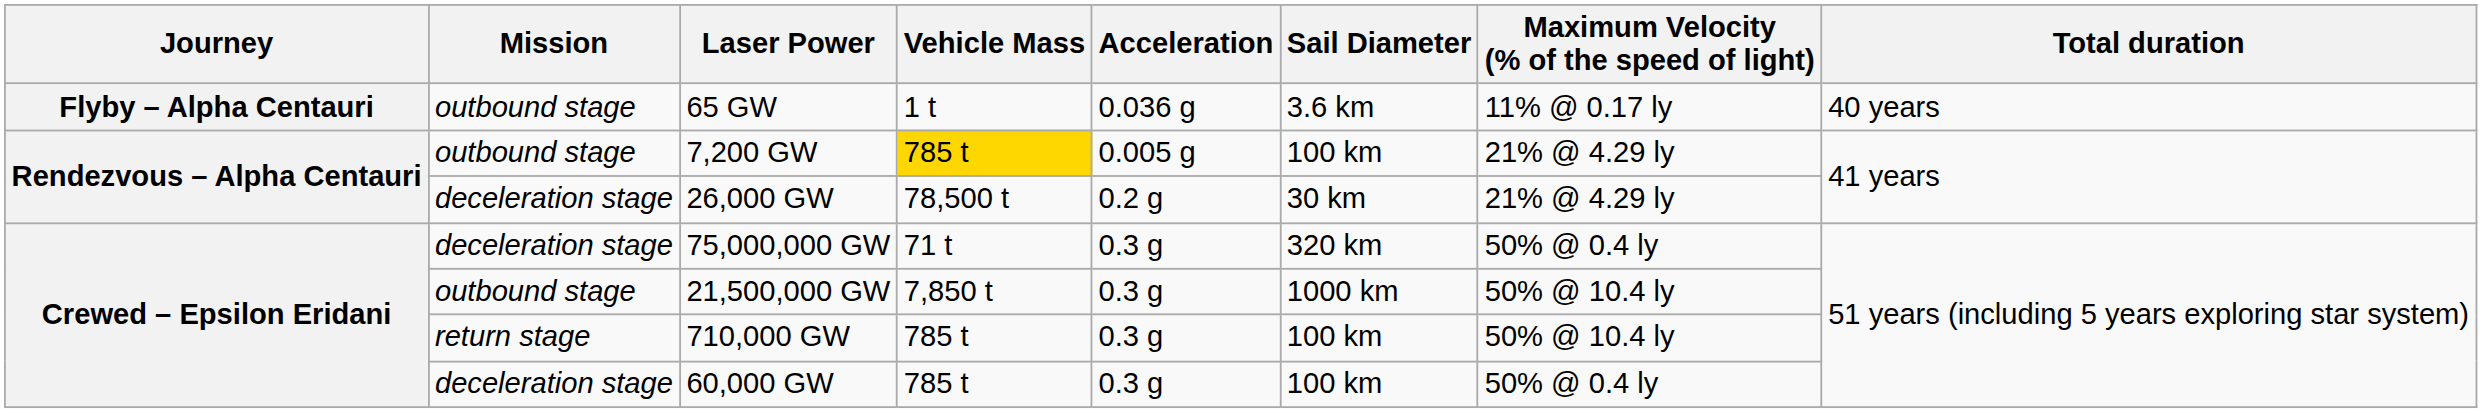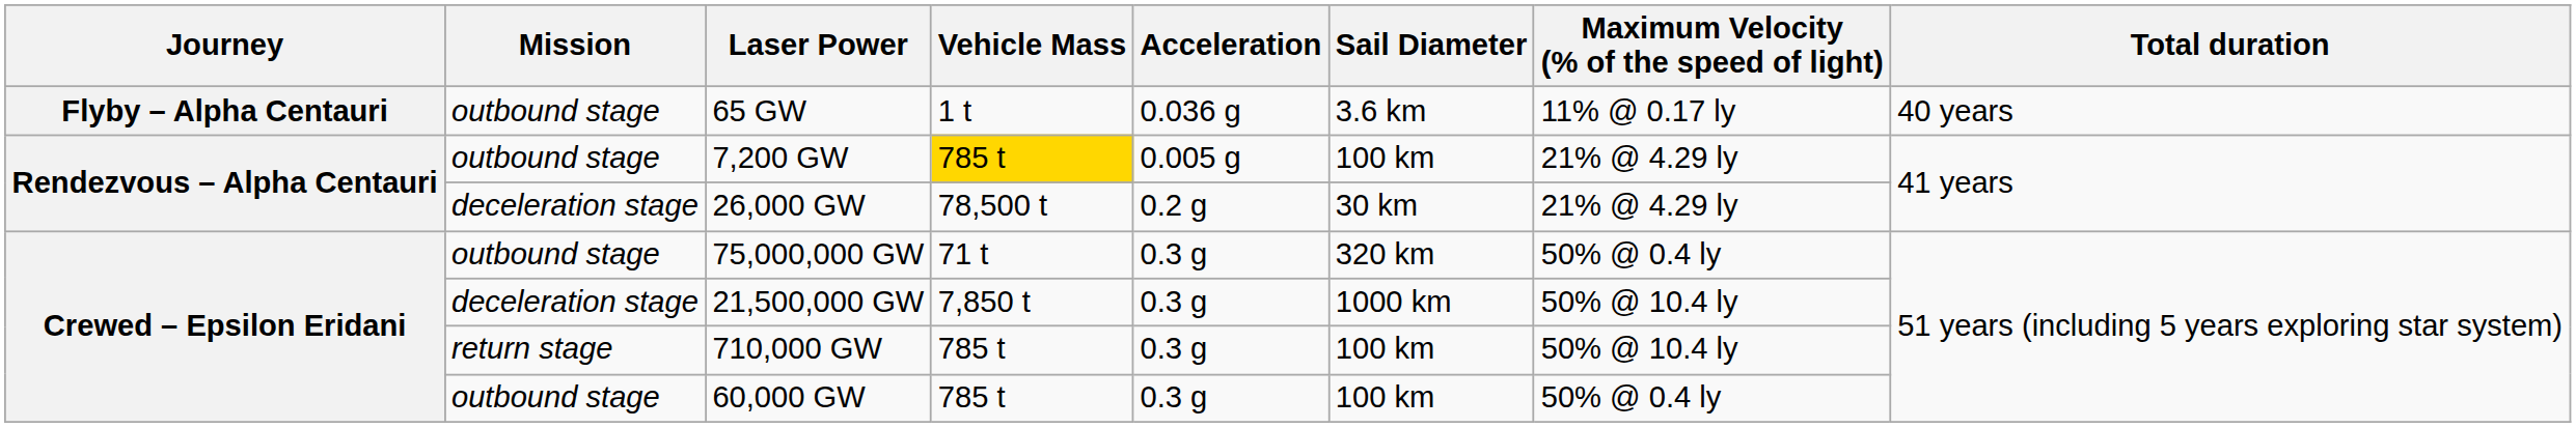75,000,000 GW | Mission: deceleration stage -> outbound stage
21,500,000 GW | Mission: outbound stage -> deceleration stage
60,000 GW | Mission: deceleration stage -> outbound stage
